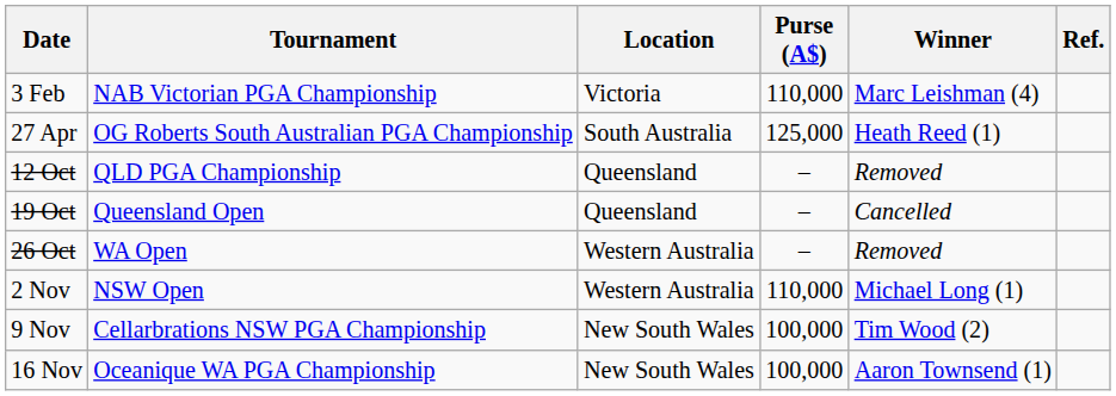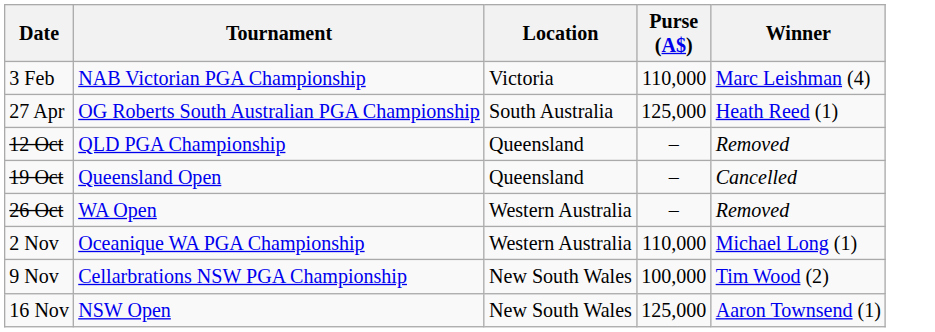- column: Ref.
2 Nov | Tournament: NSW Open -> Oceanique WA PGA Championship
16 Nov | Tournament: Oceanique WA PGA Championship -> NSW Open
16 Nov | Purse (A$): 100,000 -> 125,000
